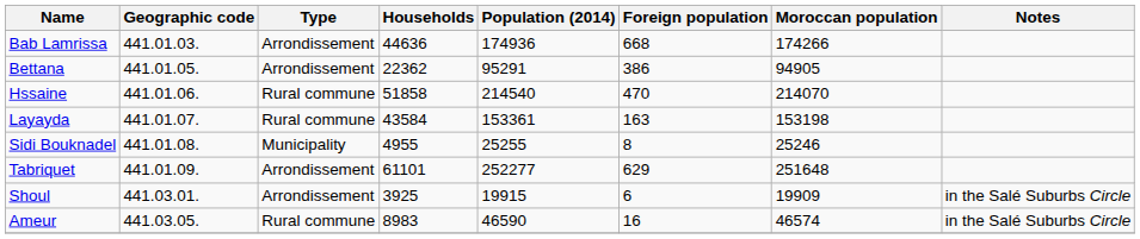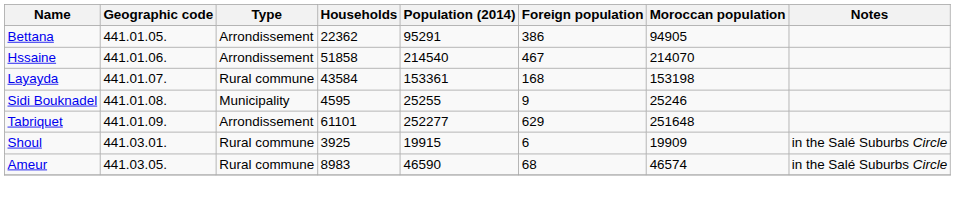- row: Bab Lamrissa | 441.01.03. | Arrondissement | 44636 | 174936 | 668 | 174266
Hssaine | Type: Rural commune -> Arrondissement
Hssaine | Foreign population: 470 -> 467
Layayda | Foreign population: 163 -> 168
Sidi Bouknadel | Households: 4955 -> 4595
Sidi Bouknadel | Foreign population: 8 -> 9
Shoul | Type: Arrondissement -> Rural commune
Ameur | Foreign population: 16 -> 68
